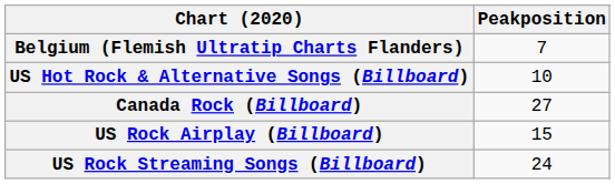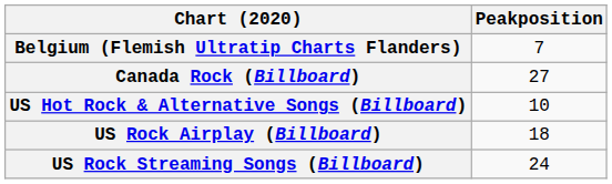rows swapped: US Hot Rock & Alternative Songs (Billboard) <-> Canada Rock (Billboard)
US Rock Airplay (Billboard) | Peakposition: 15 -> 18
